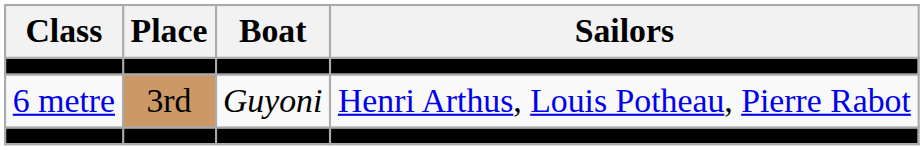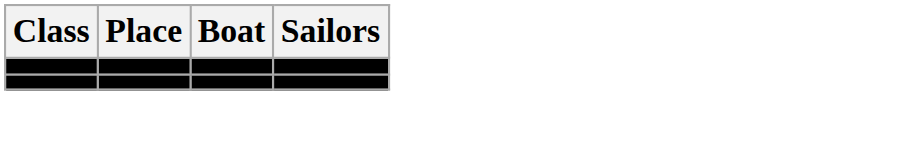- row: 6 metre | 3rd | Guyoni | Henri Arthus, Louis Potheau, Pierre Rabot
